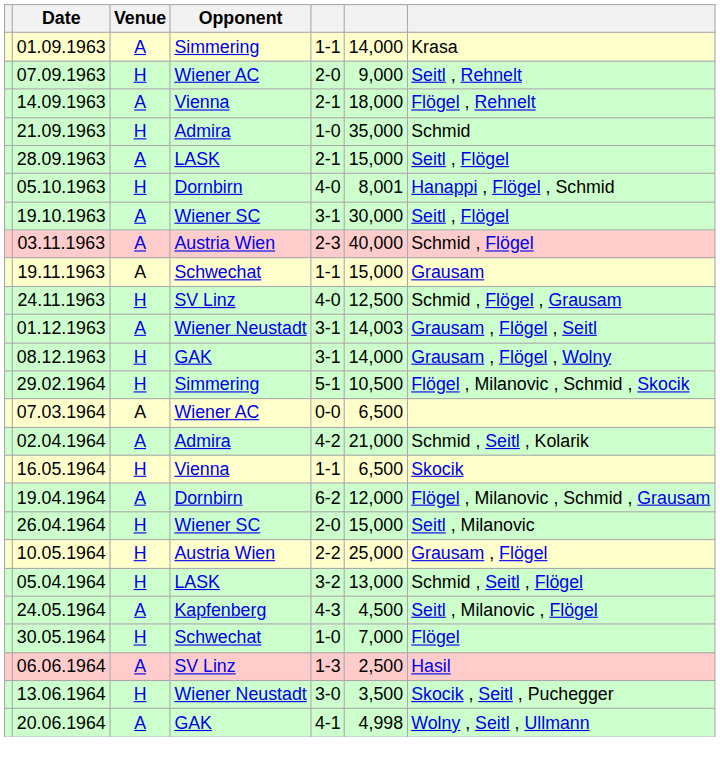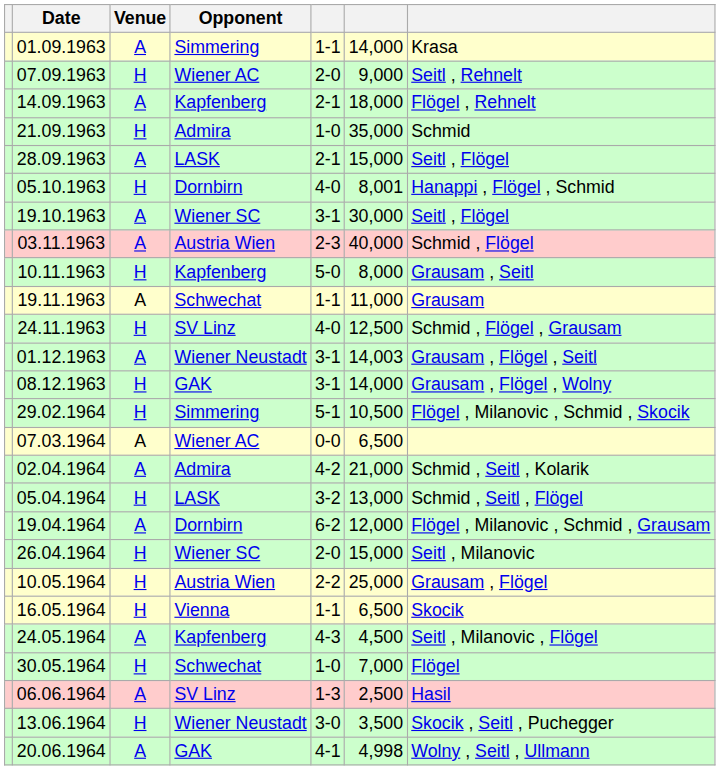14.09.1963 | Opponent: Vienna -> Kapfenberg
+ row: 10.11.1963 | H | Kapfenberg | 5-0 | 8,000 | Grausam , Seitl
19.11.1963 | column 6: 15,000 -> 11,000
rows swapped: 05.04.1964 <-> 16.05.1964
